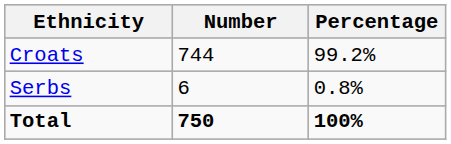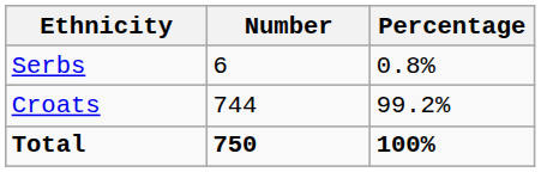rows swapped: Croats <-> Serbs
